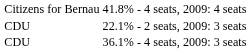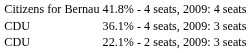rows swapped: 36.1% - 4 seats, <-> 22.1% - 2 seats,
